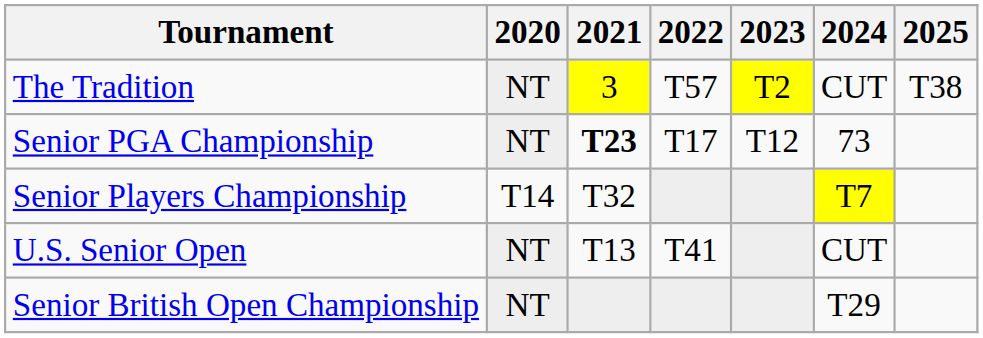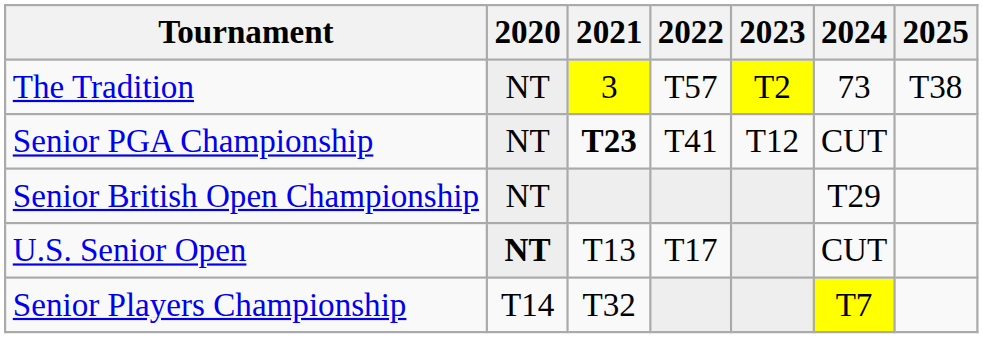The Tradition | 2024: CUT -> 73
Senior PGA Championship | 2022: T17 -> T41
Senior PGA Championship | 2024: 73 -> CUT
rows swapped: Senior Players Championship <-> Senior British Open Championship
U.S. Senior Open | 2020: normal -> bold
U.S. Senior Open | 2022: T41 -> T17
